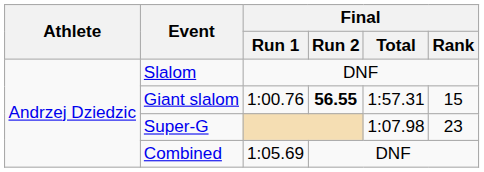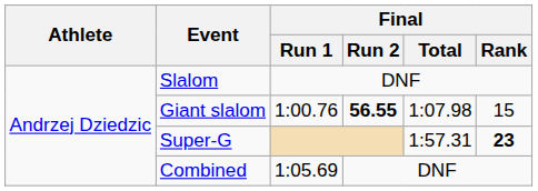Giant slalom | Final / Total: 1:57.31 -> 1:07.98
Super-G | Final / Total: 1:07.98 -> 1:57.31
Super-G | Final / Rank: normal -> bold
